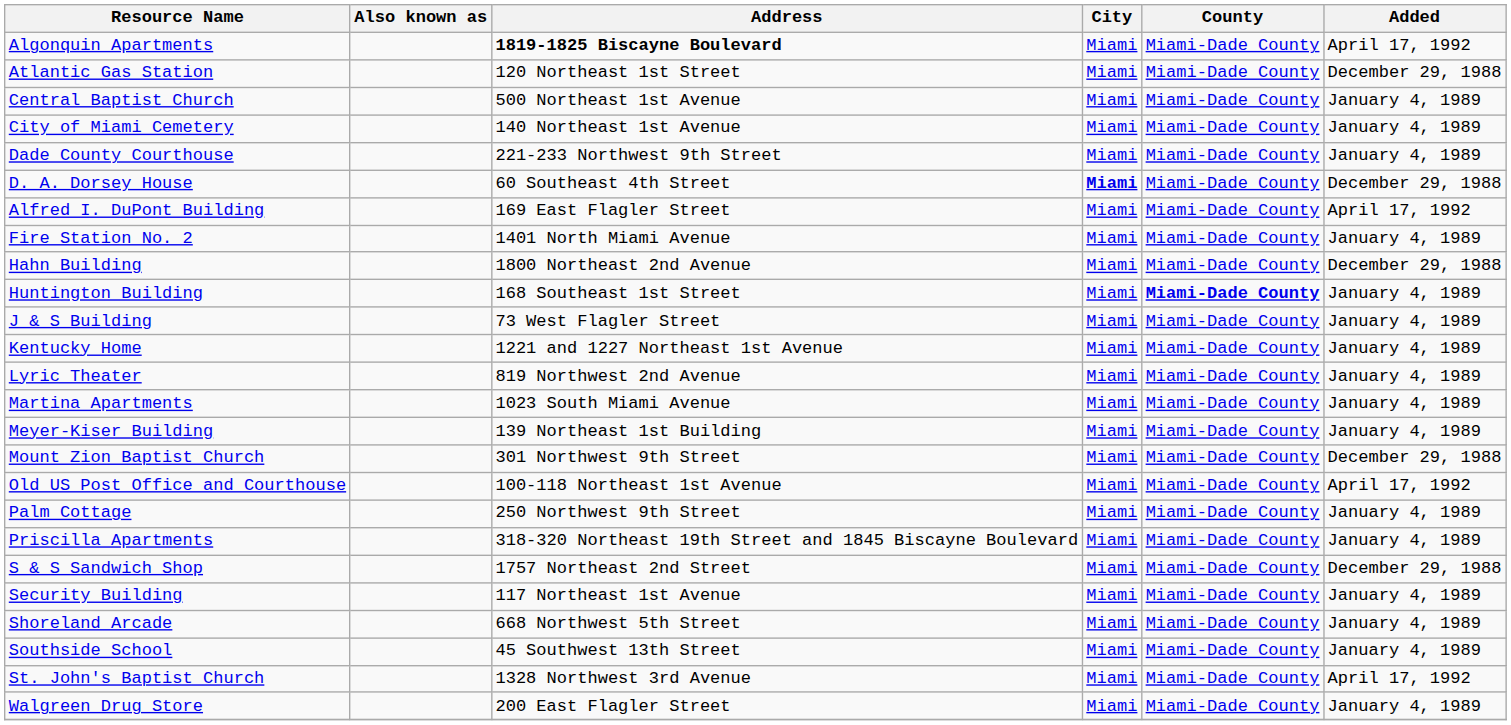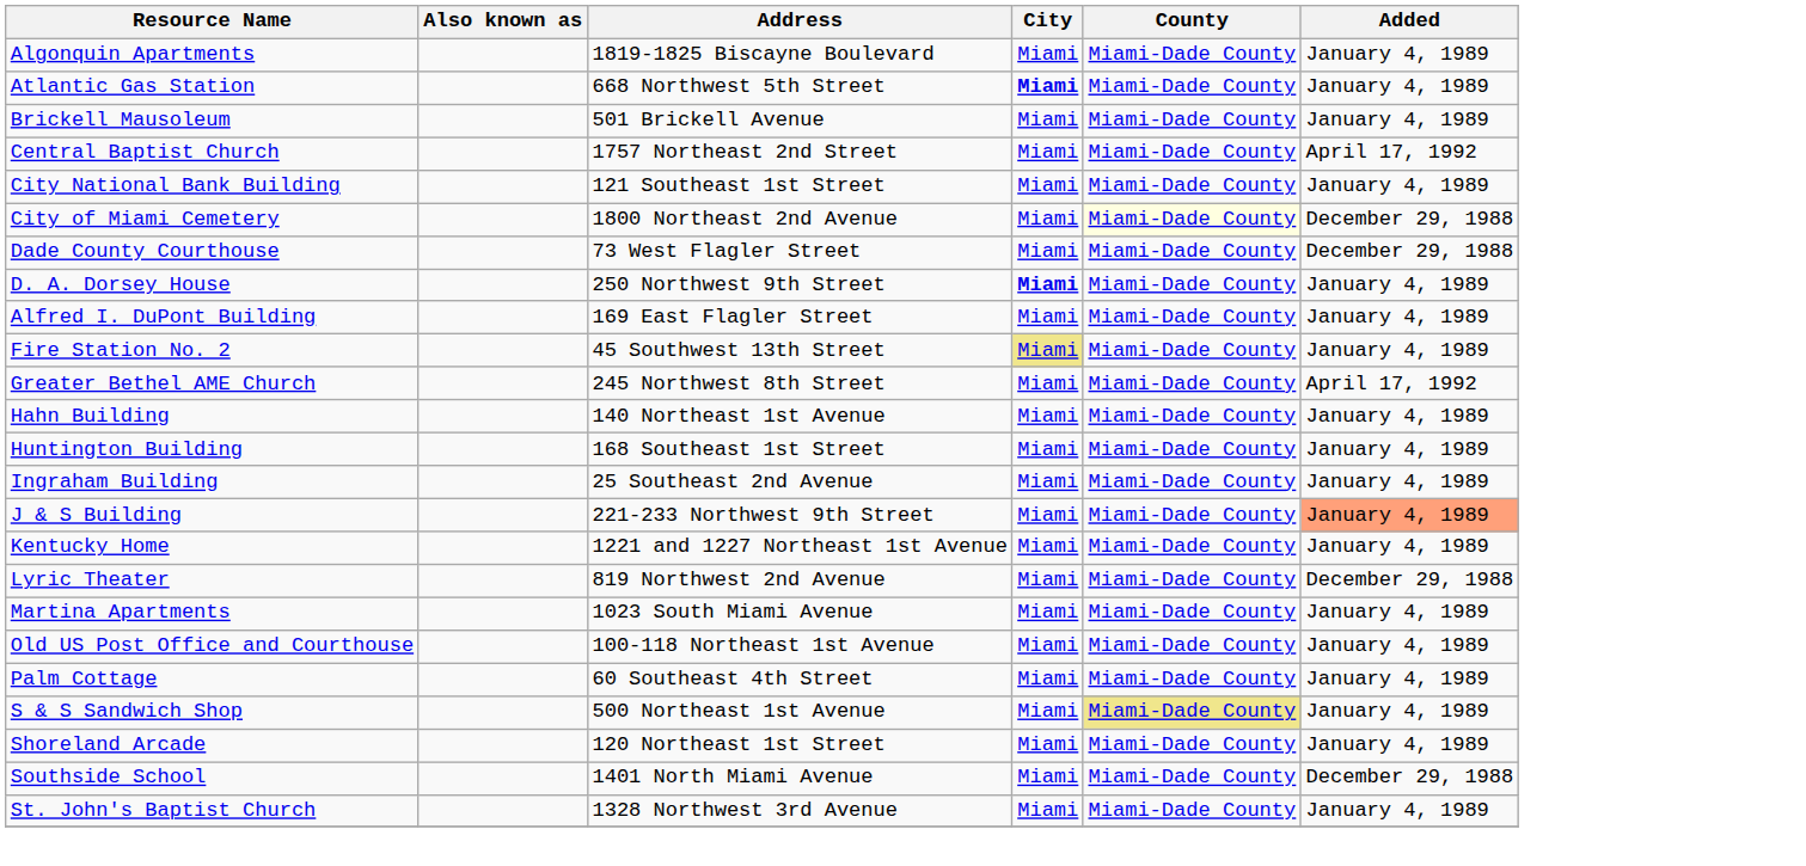Algonquin Apartments | Address: bold -> normal
Algonquin Apartments | Added: April 17, 1992 -> January 4, 1989
Atlantic Gas Station | Address: 120 Northeast 1st Street -> 668 Northwest 5th Street
Atlantic Gas Station | City: normal -> bold
Atlantic Gas Station | Added: December 29, 1988 -> January 4, 1989
+ row: Brickell Mausoleum | 501 Brickell Avenue | Miami | Miami-Dade County | January 4, 1989
Central Baptist Church | Address: 500 Northeast 1st Avenue -> 1757 Northeast 2nd Street
Central Baptist Church | Added: January 4, 1989 -> April 17, 1992
+ row: City National Bank Building | 121 Southeast 1st Street | Miami | Miami-Dade County | January 4, 1989
City of Miami Cemetery | Address: 140 Northeast 1st Avenue -> 1800 Northeast 2nd Avenue
City of Miami Cemetery | County: no background -> lightyellow background
City of Miami Cemetery | Added: January 4, 1989 -> December 29, 1988
Dade County Courthouse | Address: 221-233 Northwest 9th Street -> 73 West Flagler Street
Dade County Courthouse | Added: January 4, 1989 -> December 29, 1988
D. A. Dorsey House | Address: 60 Southeast 4th Street -> 250 Northwest 9th Street
D. A. Dorsey House | Added: December 29, 1988 -> January 4, 1989
Alfred I. DuPont Building | Added: April 17, 1992 -> January 4, 1989
Fire Station No. 2 | Address: 1401 North Miami Avenue -> 45 Southwest 13th Street
Fire Station No. 2 | City: no background -> khaki background
+ row: Greater Bethel AME Church | 245 Northwest 8th Street | Miami | Miami-Dade County | April 17, 1992
Hahn Building | Address: 1800 Northeast 2nd Avenue -> 140 Northeast 1st Avenue
Hahn Building | Added: December 29, 1988 -> January 4, 1989
Huntington Building | County: bold -> normal
+ row: Ingraham Building | 25 Southeast 2nd Avenue | Miami | Miami-Dade County | January 4, 1989
J & S Building | Address: 73 West Flagler Street -> 221-233 Northwest 9th Street
J & S Building | Added: no background -> lightsalmon background
Lyric Theater | Added: January 4, 1989 -> December 29, 1988
- row: Meyer-Kiser Building | 139 Northeast 1st Building | Miami | Miami-Dade County | January 4, 1989
- row: Mount Zion Baptist Church | 301 Northwest 9th Street | Miami | Miami-Dade County | December 29, 1988
Old US Post Office and Courthouse | Added: April 17, 1992 -> January 4, 1989
Palm Cottage | Address: 250 Northwest 9th Street -> 60 Southeast 4th Street
- row: Priscilla Apartments | 318-320 Northeast 19th Street and 1845 Biscayne Boulevard | Miami | Miami-Dade County | January 4, 1989
S & S Sandwich Shop | Address: 1757 Northeast 2nd Street -> 500 Northeast 1st Avenue
S & S Sandwich Shop | County: no background -> khaki background
S & S Sandwich Shop | Added: December 29, 1988 -> January 4, 1989
- row: Security Building | 117 Northeast 1st Avenue | Miami | Miami-Dade County | January 4, 1989
Shoreland Arcade | Address: 668 Northwest 5th Street -> 120 Northeast 1st Street
Southside School | Address: 45 Southwest 13th Street -> 1401 North Miami Avenue
Southside School | Added: January 4, 1989 -> December 29, 1988
St. John's Baptist Church | Added: April 17, 1992 -> January 4, 1989
- row: Walgreen Drug Store | 200 East Flagler Street | Miami | Miami-Dade County | January 4, 1989
